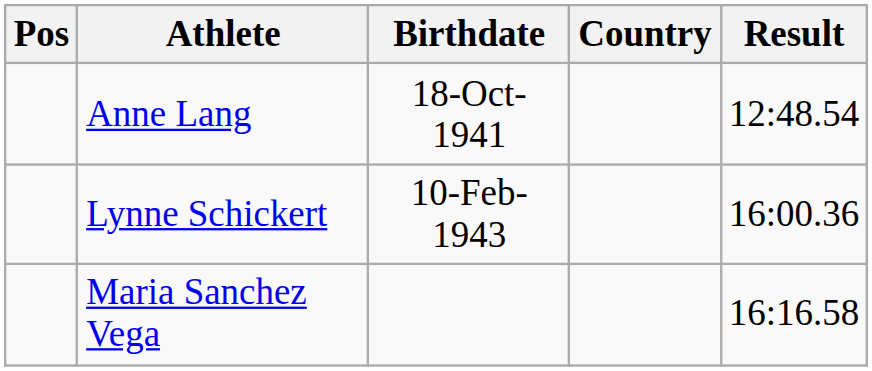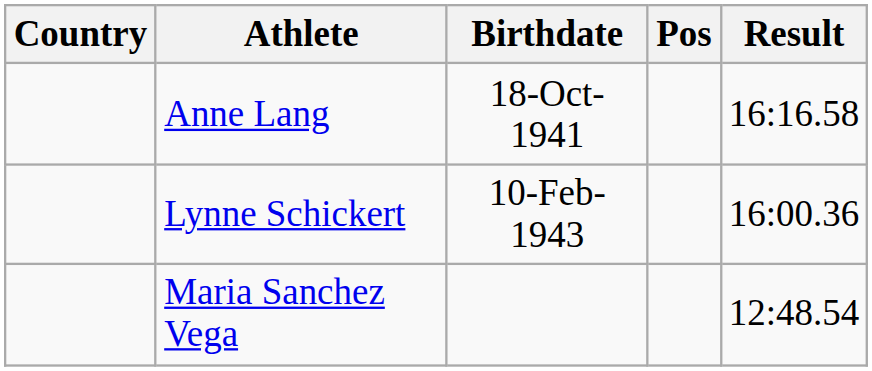columns swapped: Pos <-> Country
Anne Lang | Result: 12:48.54 -> 16:16.58
Maria Sanchez Vega | Result: 16:16.58 -> 12:48.54
